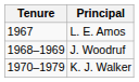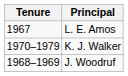rows swapped: J. Woodruf <-> K. J. Walker
